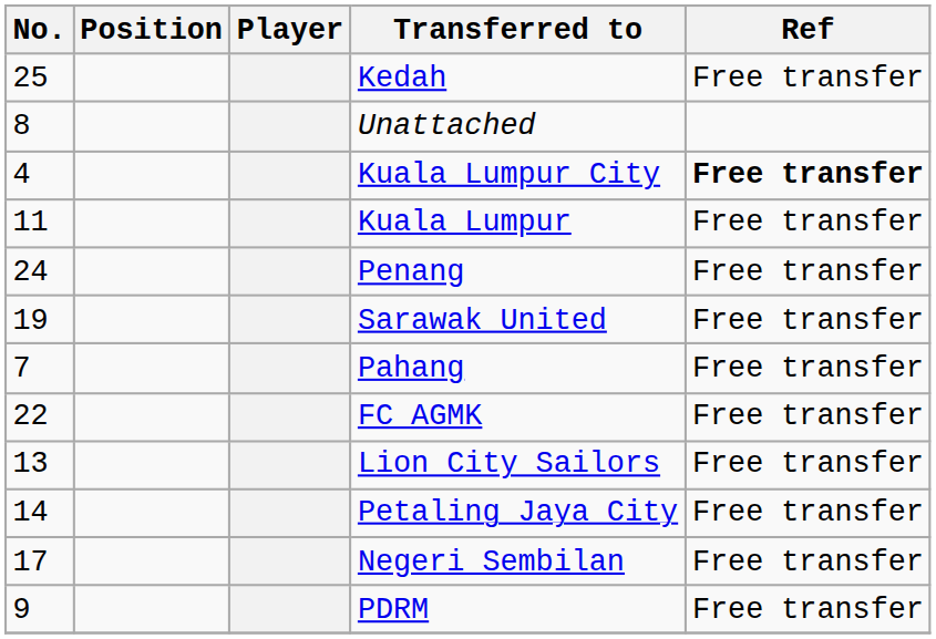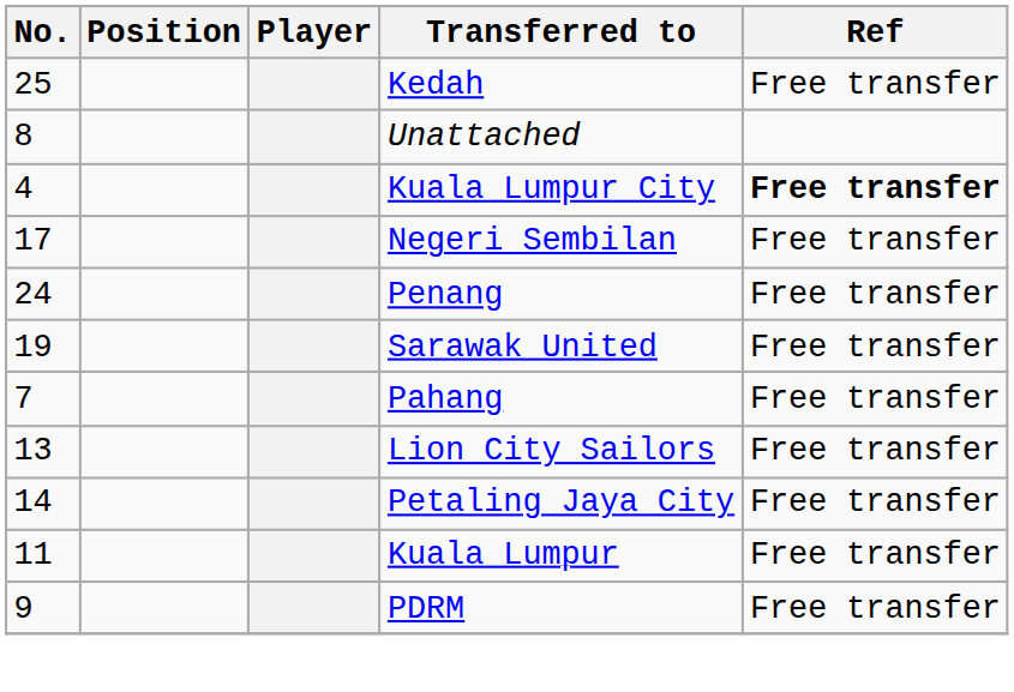rows swapped: Negeri Sembilan <-> Kuala Lumpur
- row: 22 | FC AGMK | Free transfer
